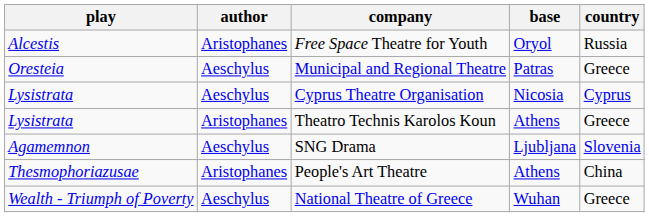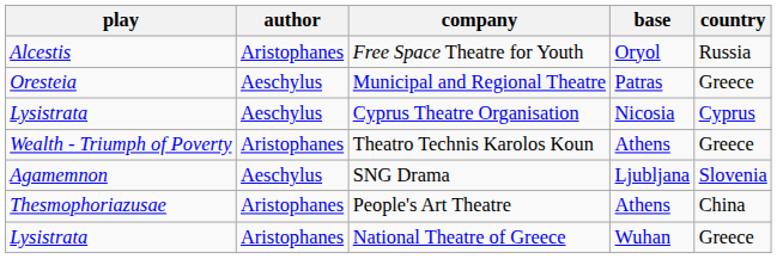Theatro Technis Karolos Koun | play: Lysistrata -> Wealth - Triumph of Poverty
National Theatre of Greece | play: Wealth - Triumph of Poverty -> Lysistrata
National Theatre of Greece | author: Aeschylus -> Aristophanes
